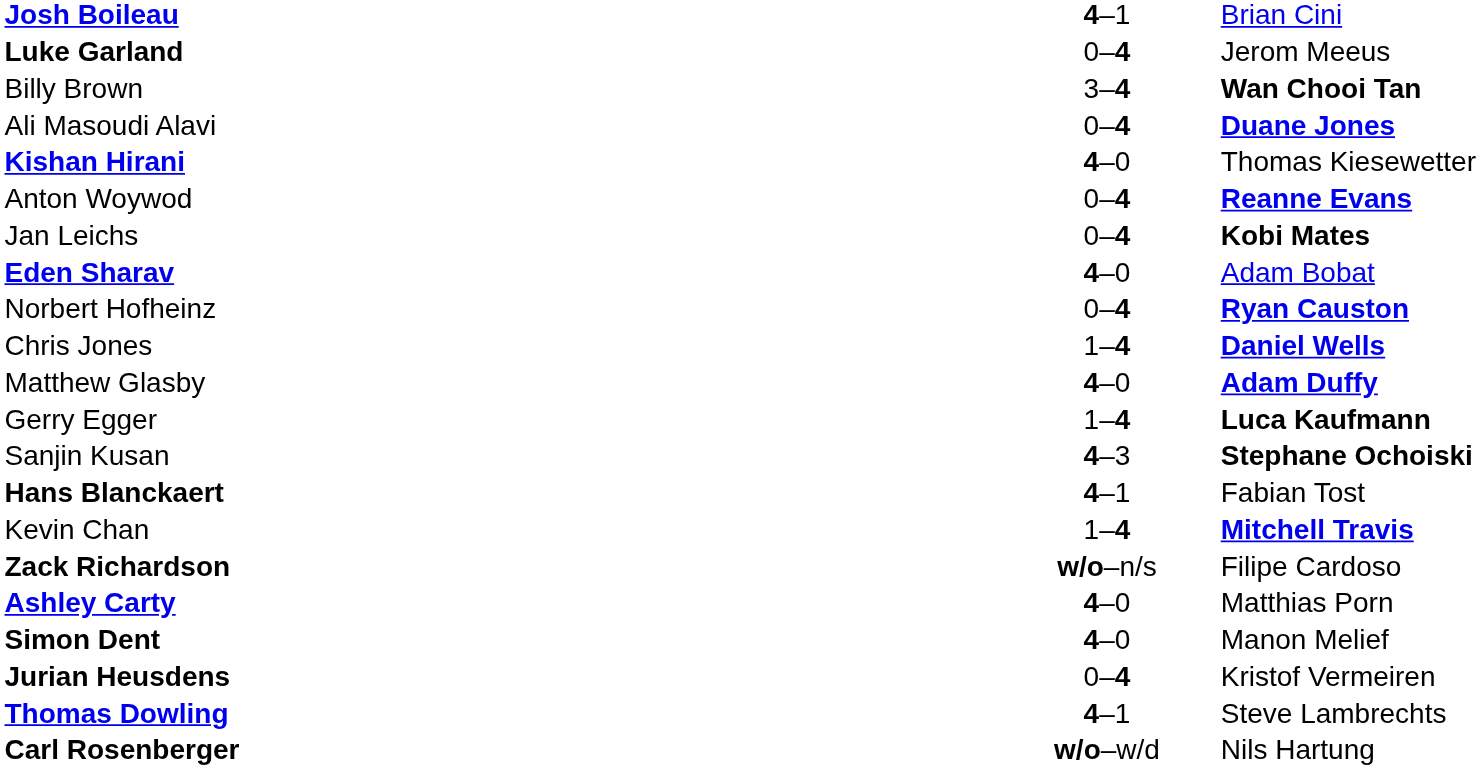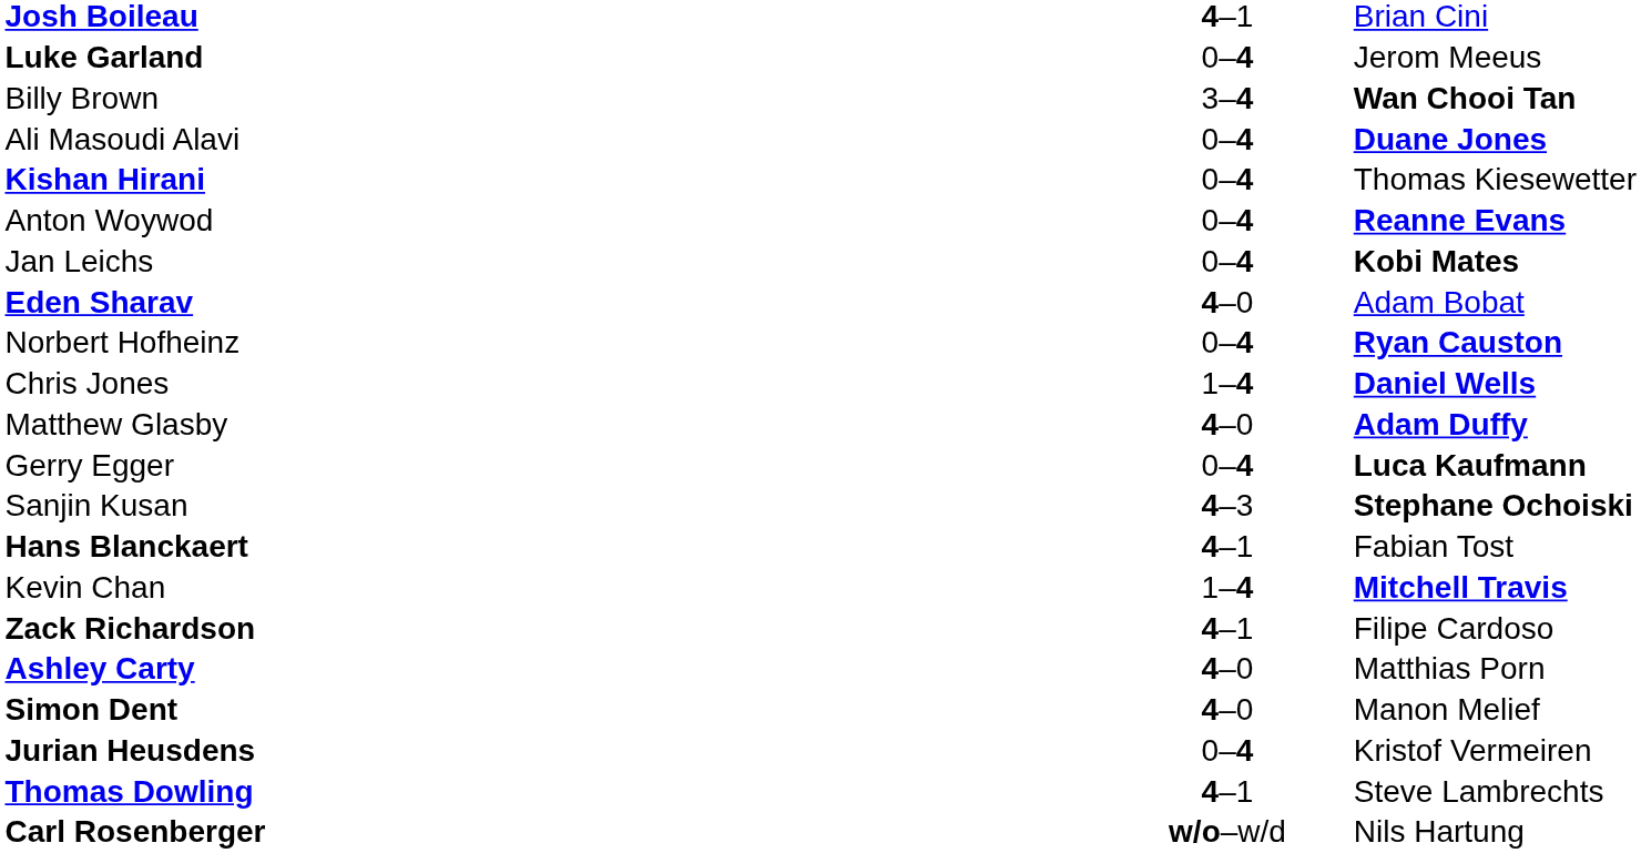Kishan Hirani | column 2: 4–0 -> 0–4
Gerry Egger | column 2: 1–4 -> 0–4
Zack Richardson | column 2: w/o–n/s -> 4–1
